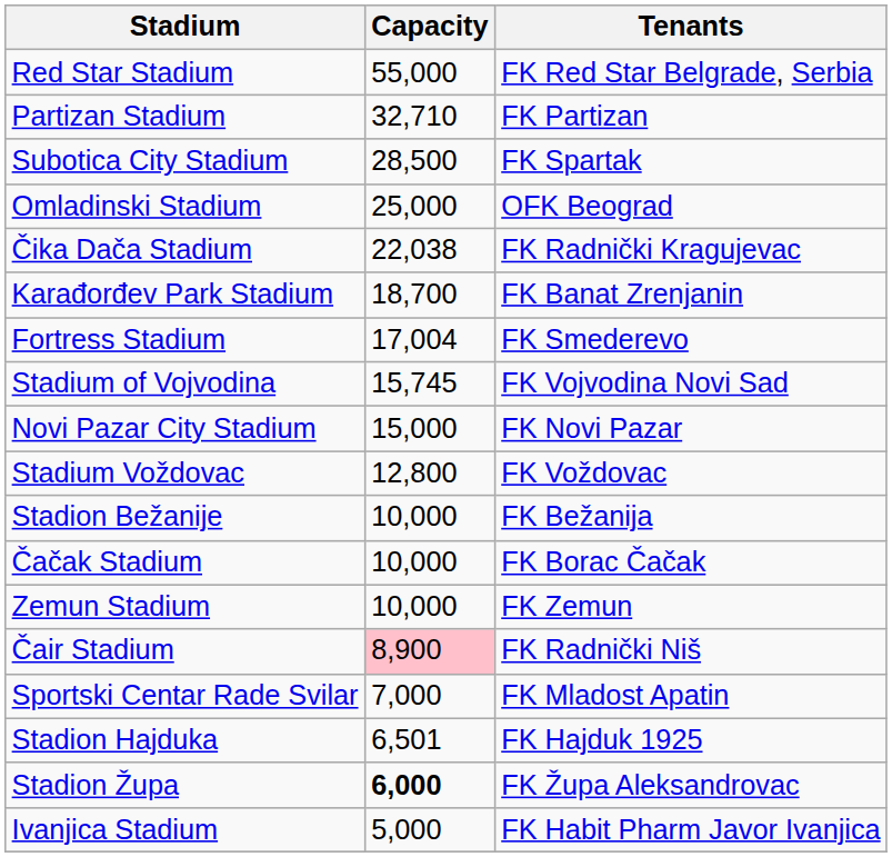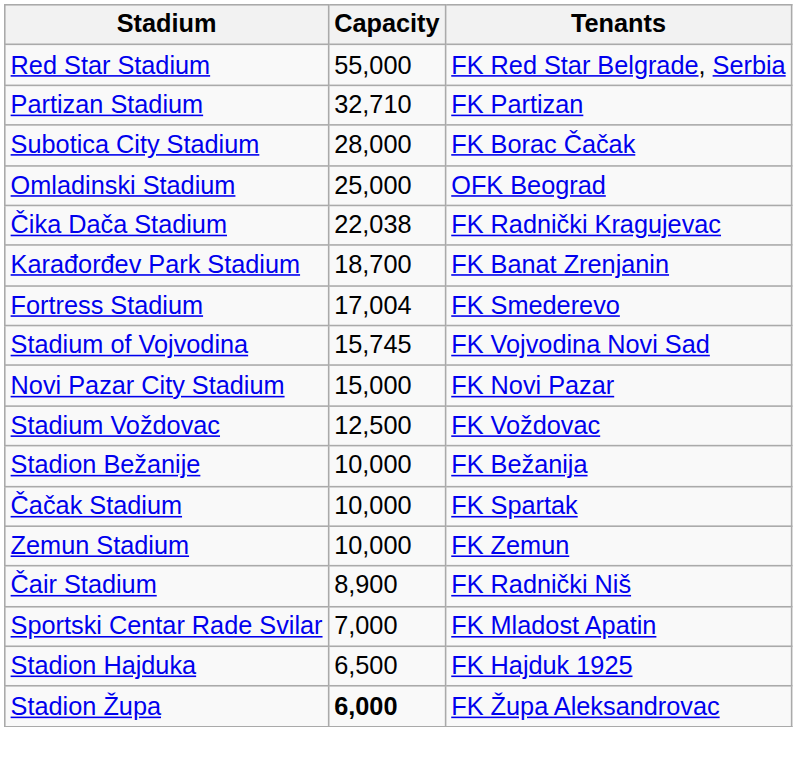Subotica City Stadium | Capacity: 28,500 -> 28,000
Subotica City Stadium | Tenants: FK Spartak -> FK Borac Čačak
Stadium Voždovac | Capacity: 12,800 -> 12,500
Čačak Stadium | Tenants: FK Borac Čačak -> FK Spartak
Čair Stadium | Capacity: pink background -> no background
Stadion Hajduka | Capacity: 6,501 -> 6,500
- row: Ivanjica Stadium | 5,000 | FK Habit Pharm Javor Ivanjica
